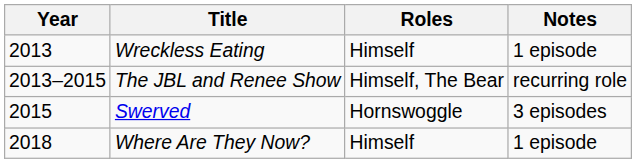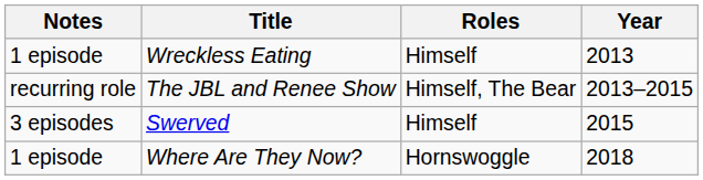columns swapped: Year <-> Notes
Swerved | Roles: Hornswoggle -> Himself
Where Are They Now? | Roles: Himself -> Hornswoggle
